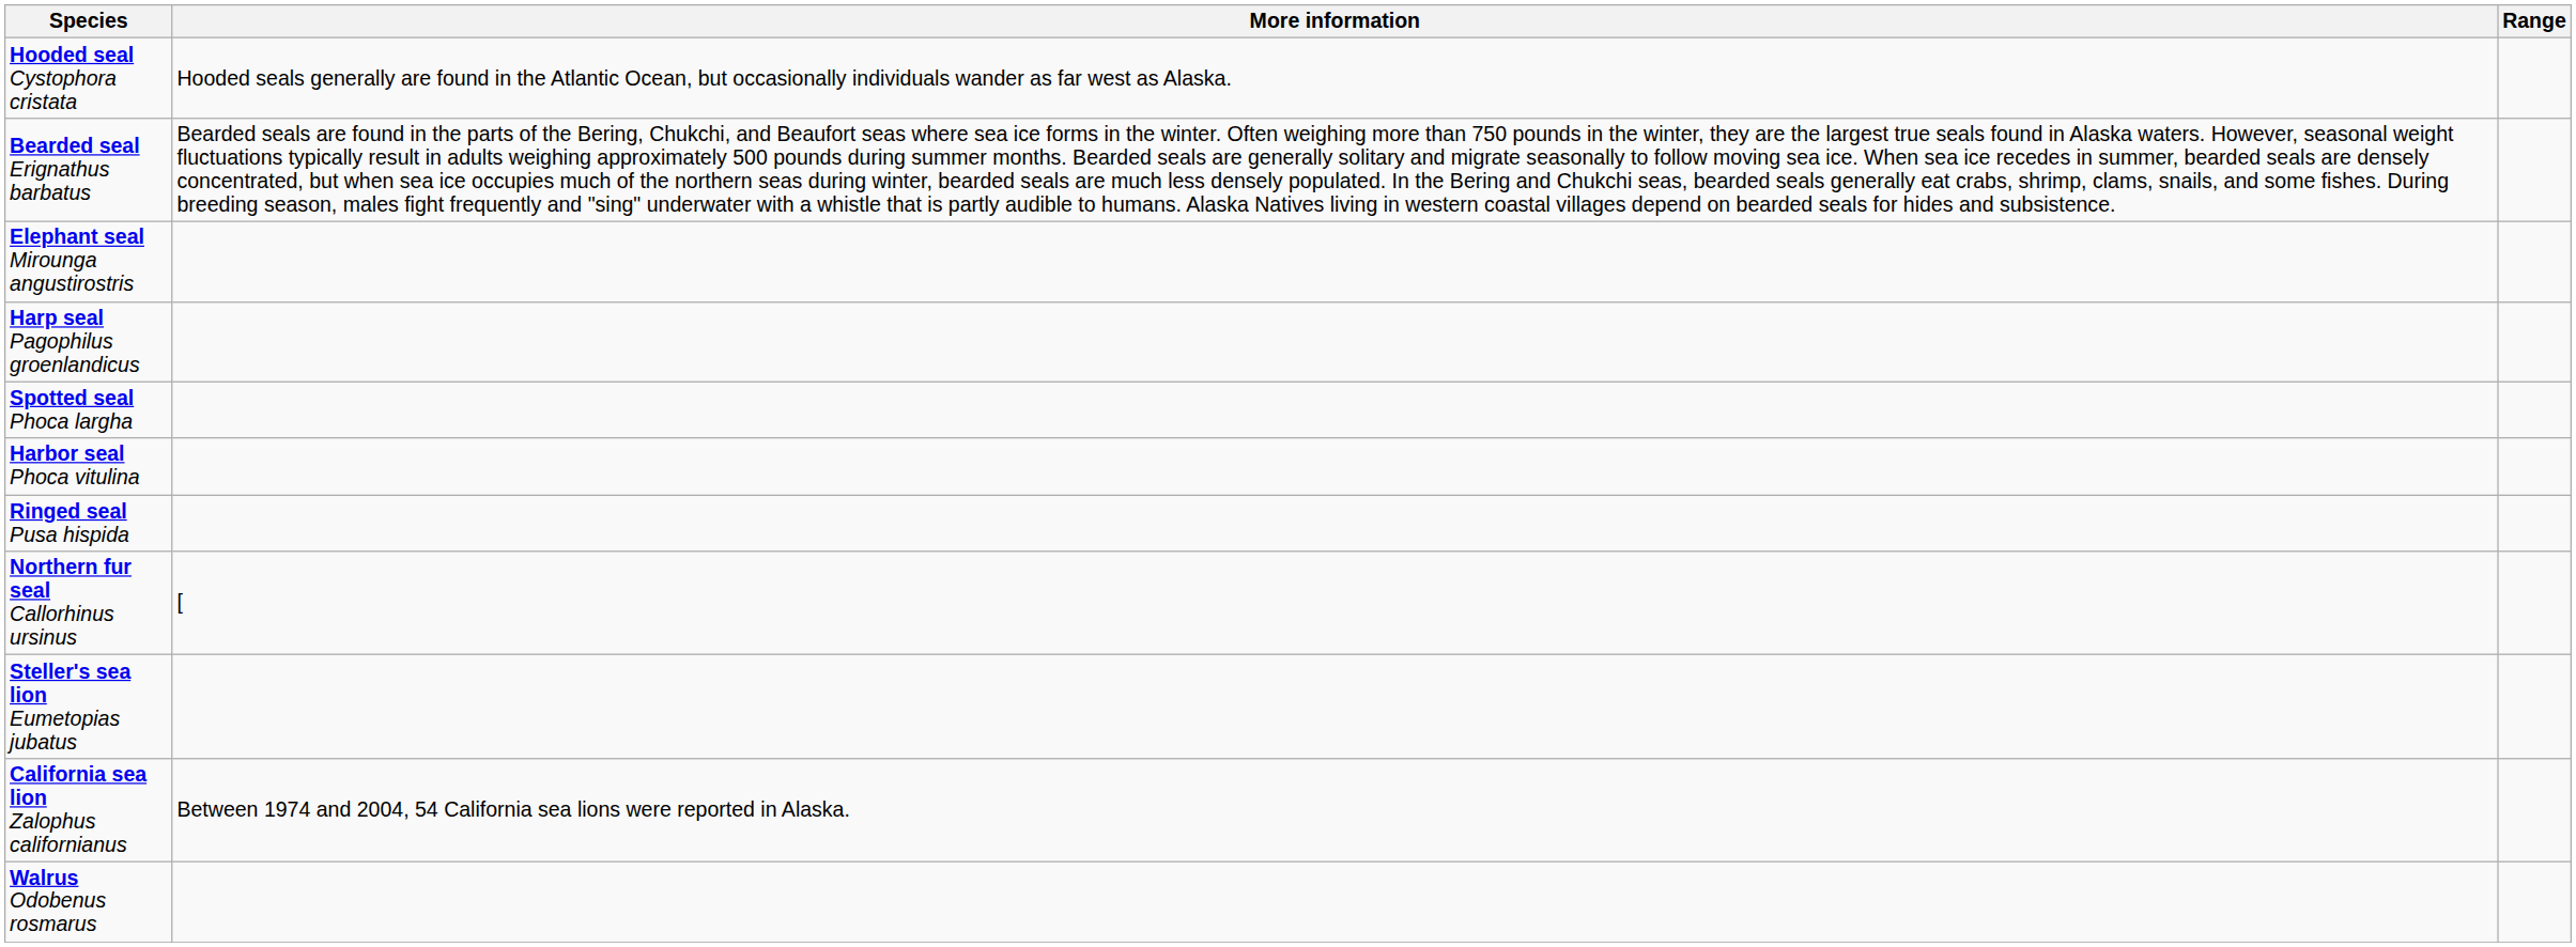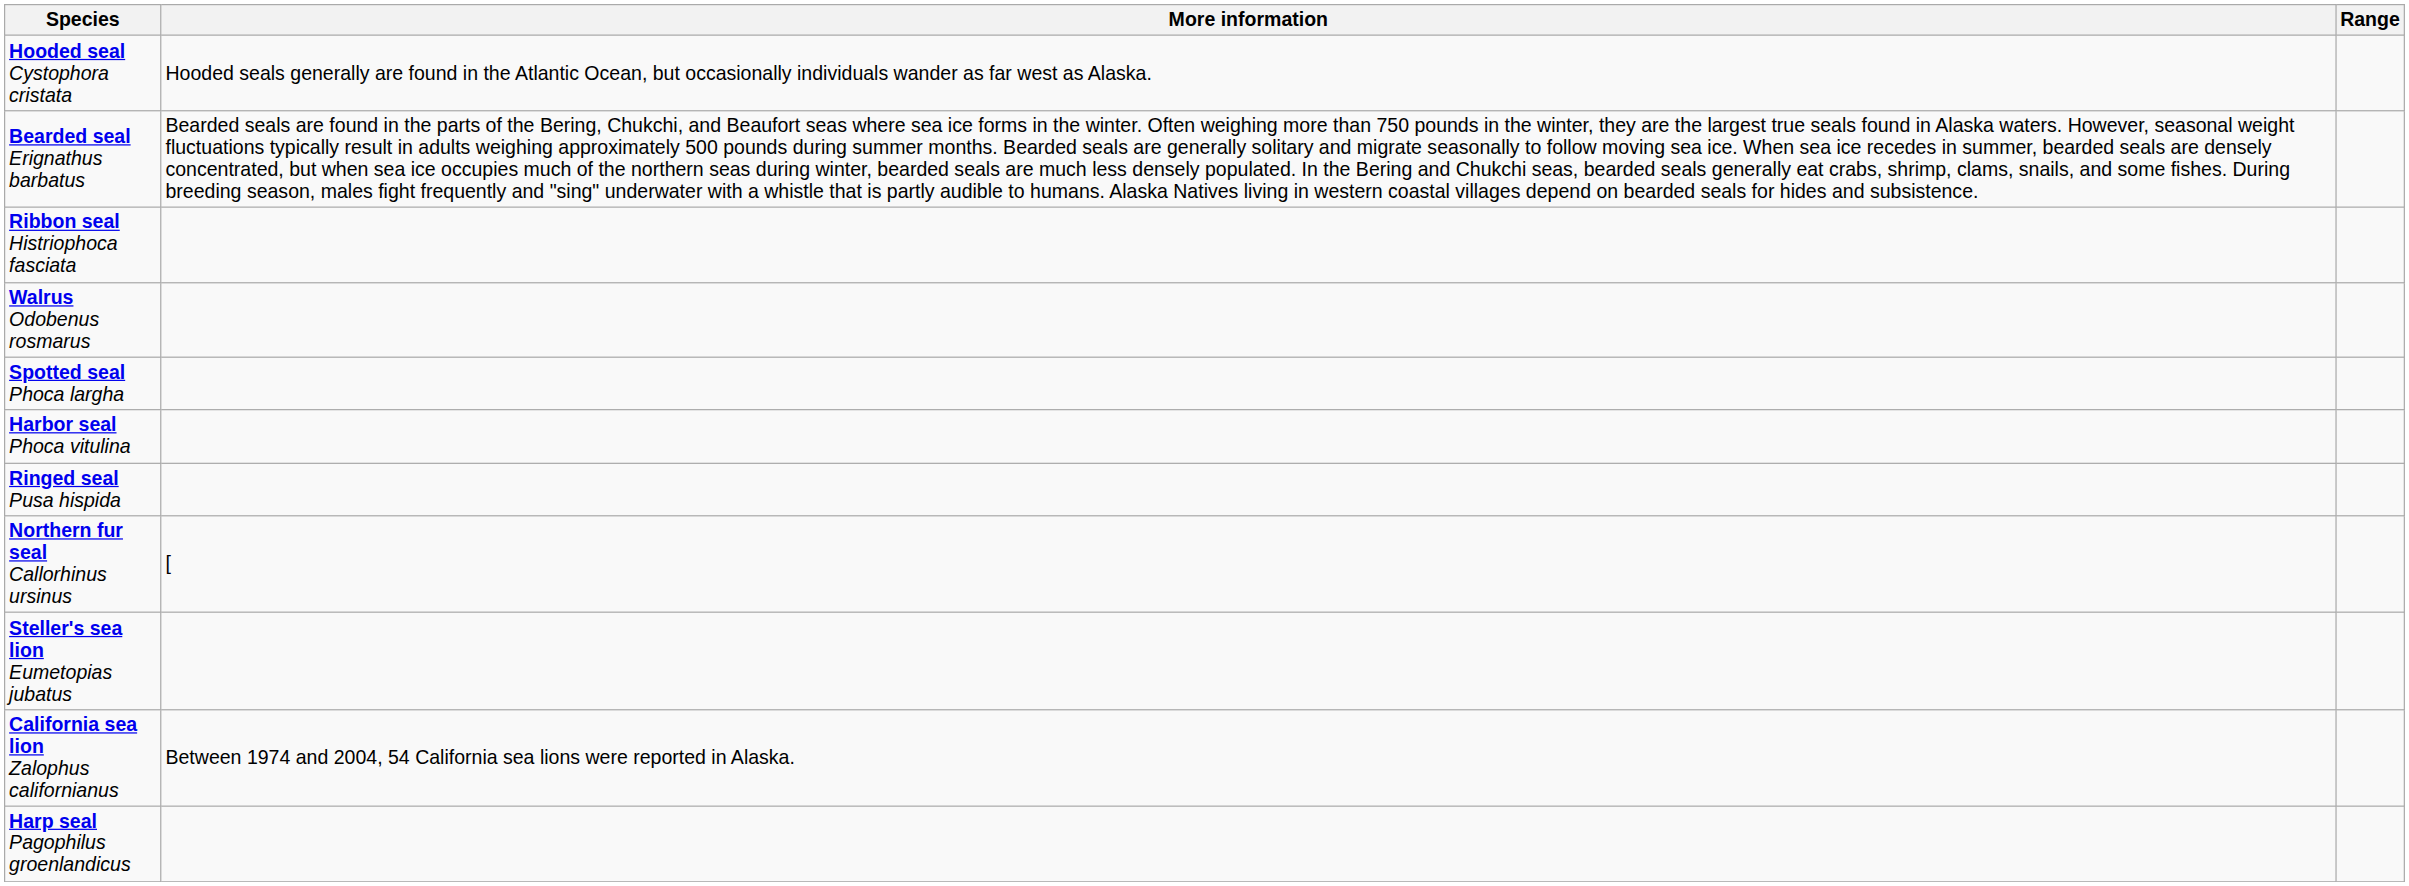+ row: Ribbon seal Histriophoca fasciata
- row: Elephant seal Mirounga angustirostris
rows swapped: Harp seal Pagophilus groenlandicus <-> Walrus Odobenus rosmarus
